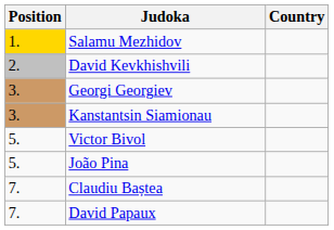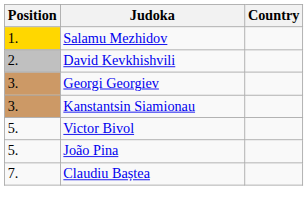- row: 7. | David Papaux
